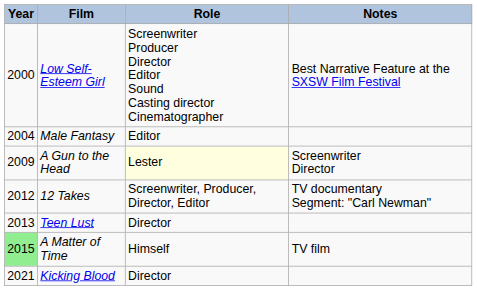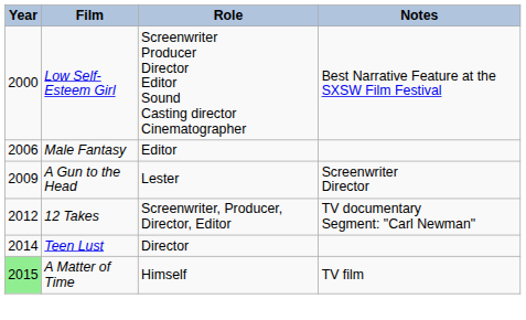Male Fantasy | Year: 2004 -> 2006
A Gun to the Head | Role: lightyellow background -> no background
Teen Lust | Year: 2013 -> 2014
- row: 2021 | Kicking Blood | Director
